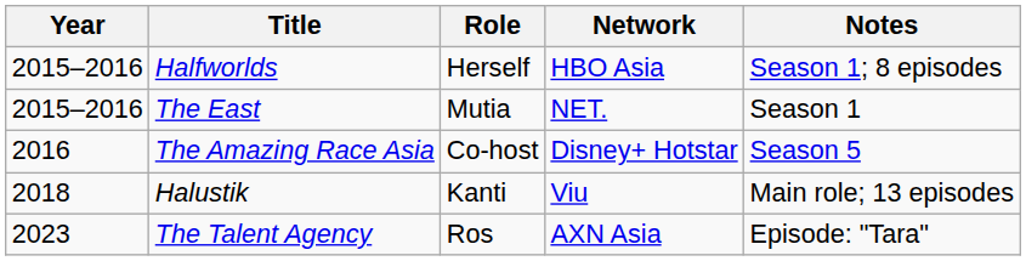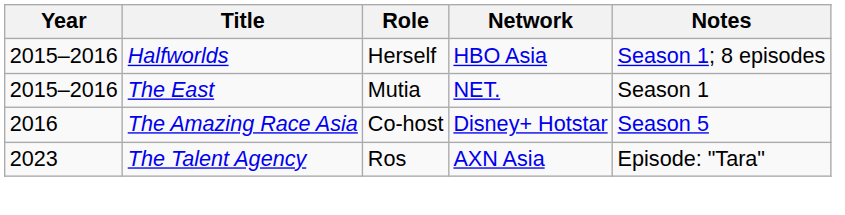- row: 2018 | Halustik | Kanti | Viu | Main role; 13 episodes
